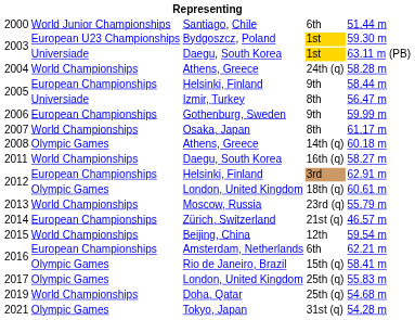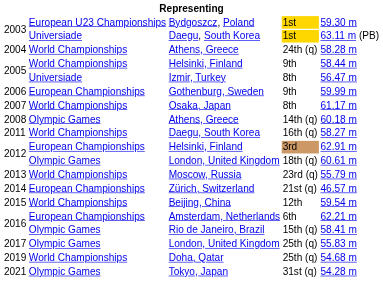- row: 2000 | World Junior Championships | Santiago, Chile | 6th | 51.44 m
2005 / Helsinki, Finland | column 2: European Championships -> World Championships
